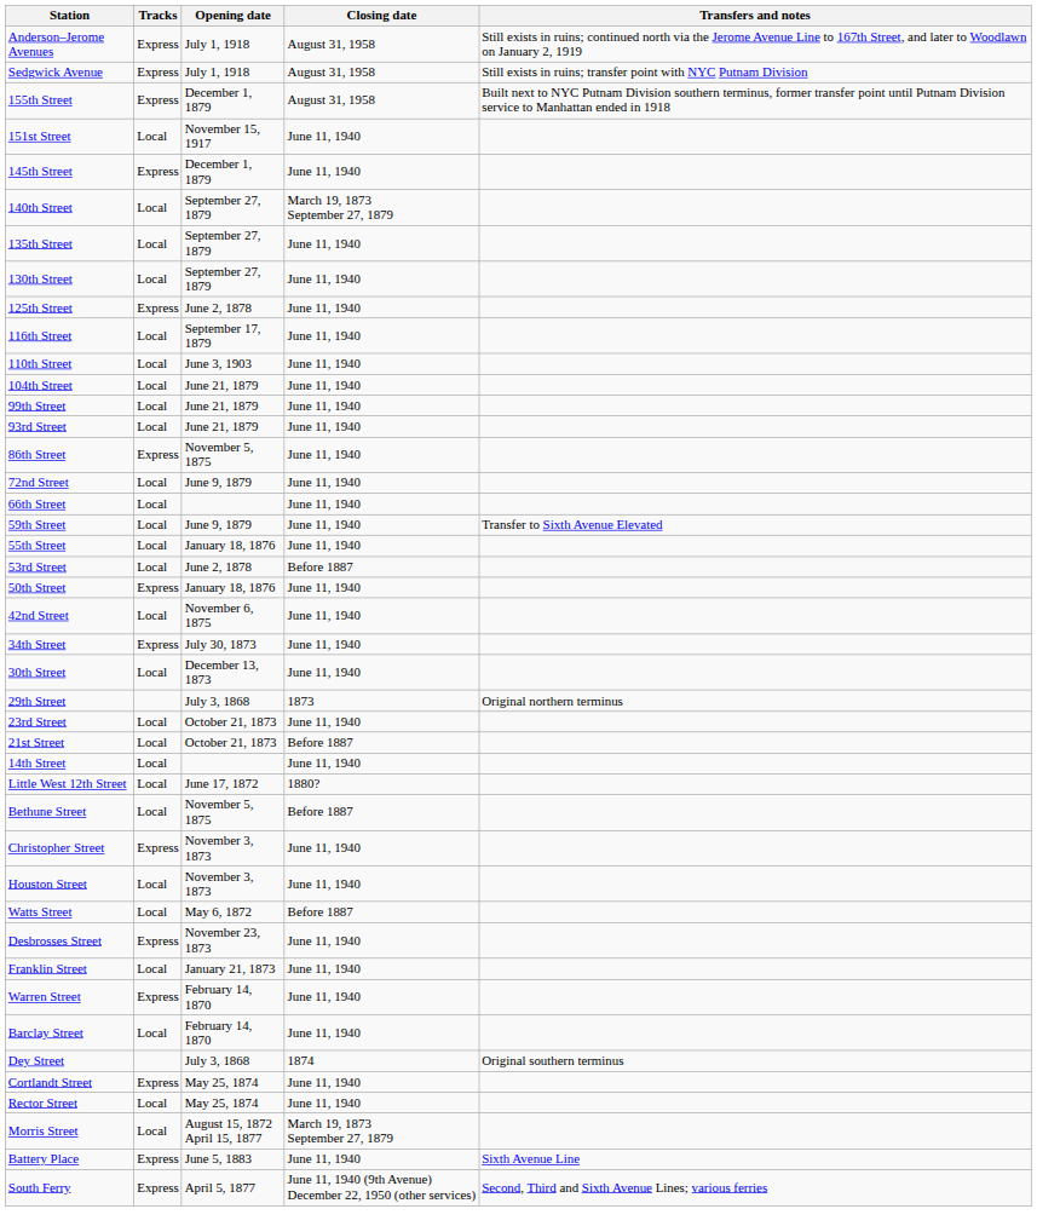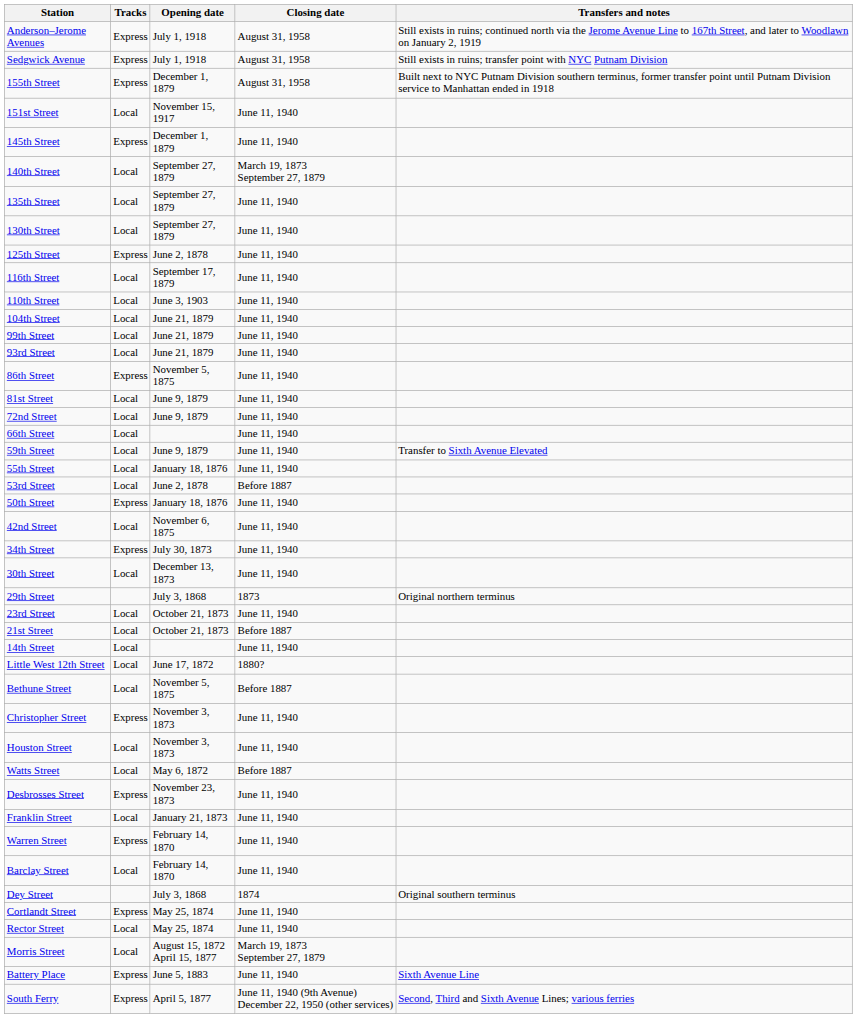+ row: 81st Street | Local | June 9, 1879 | June 11, 1940
